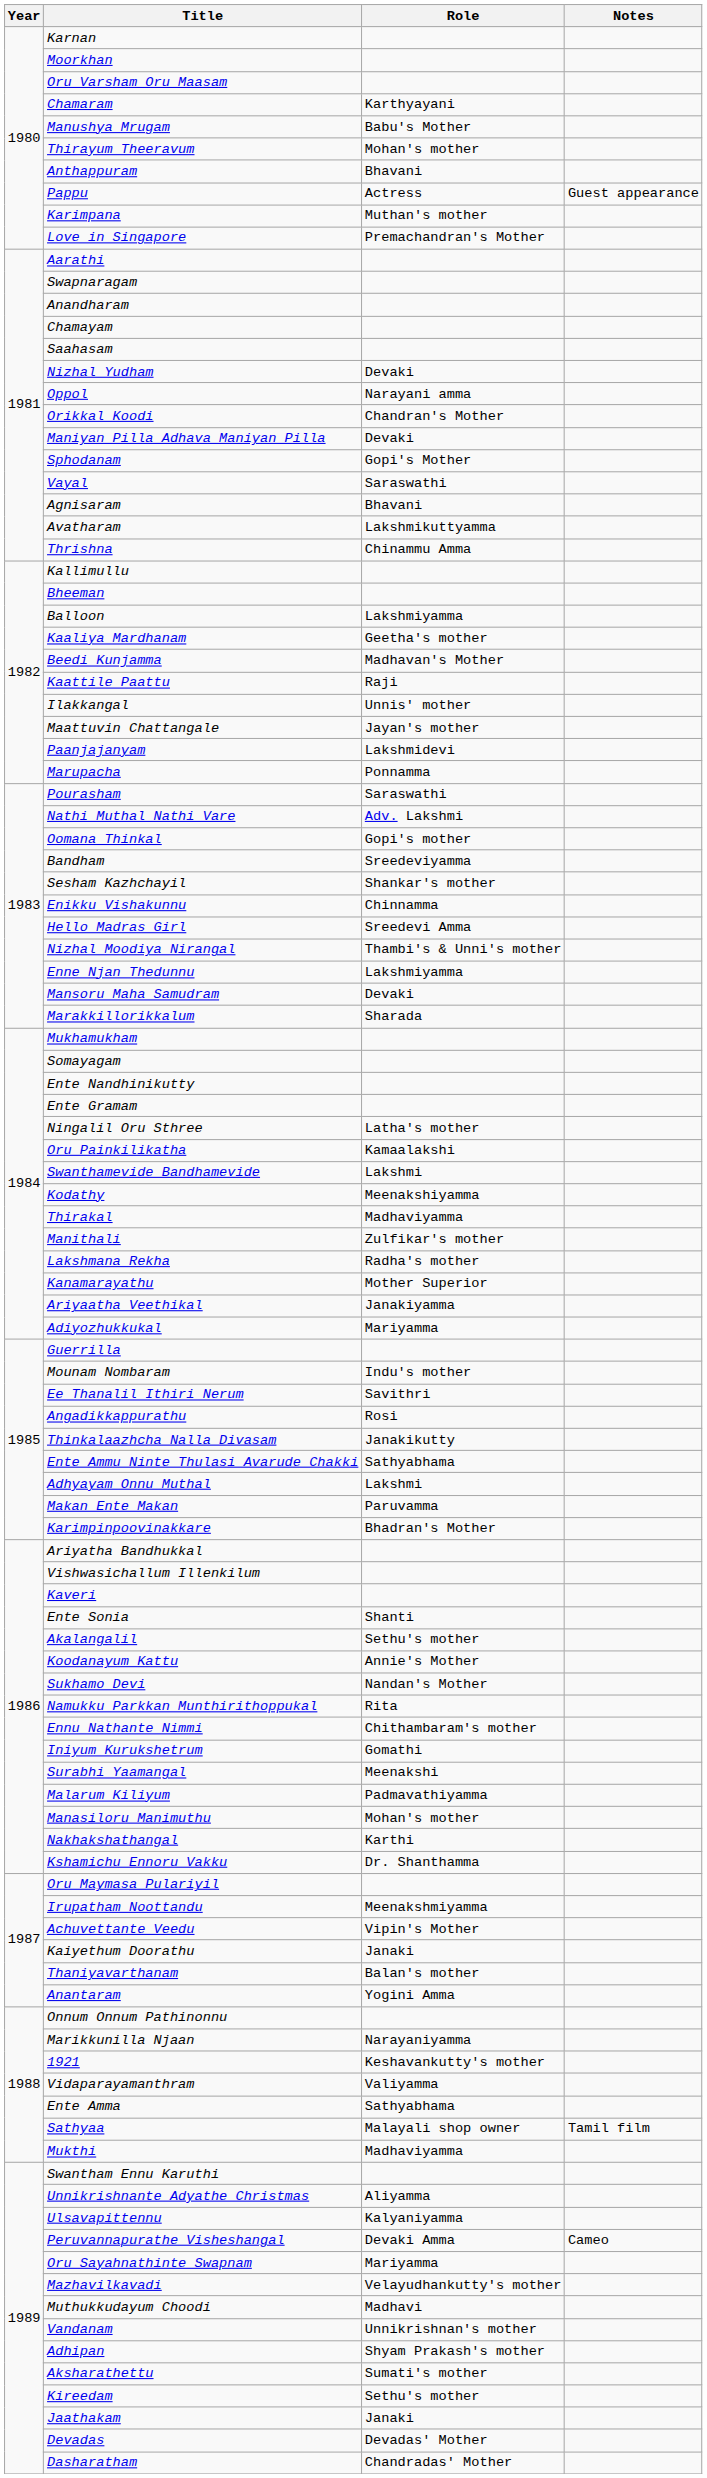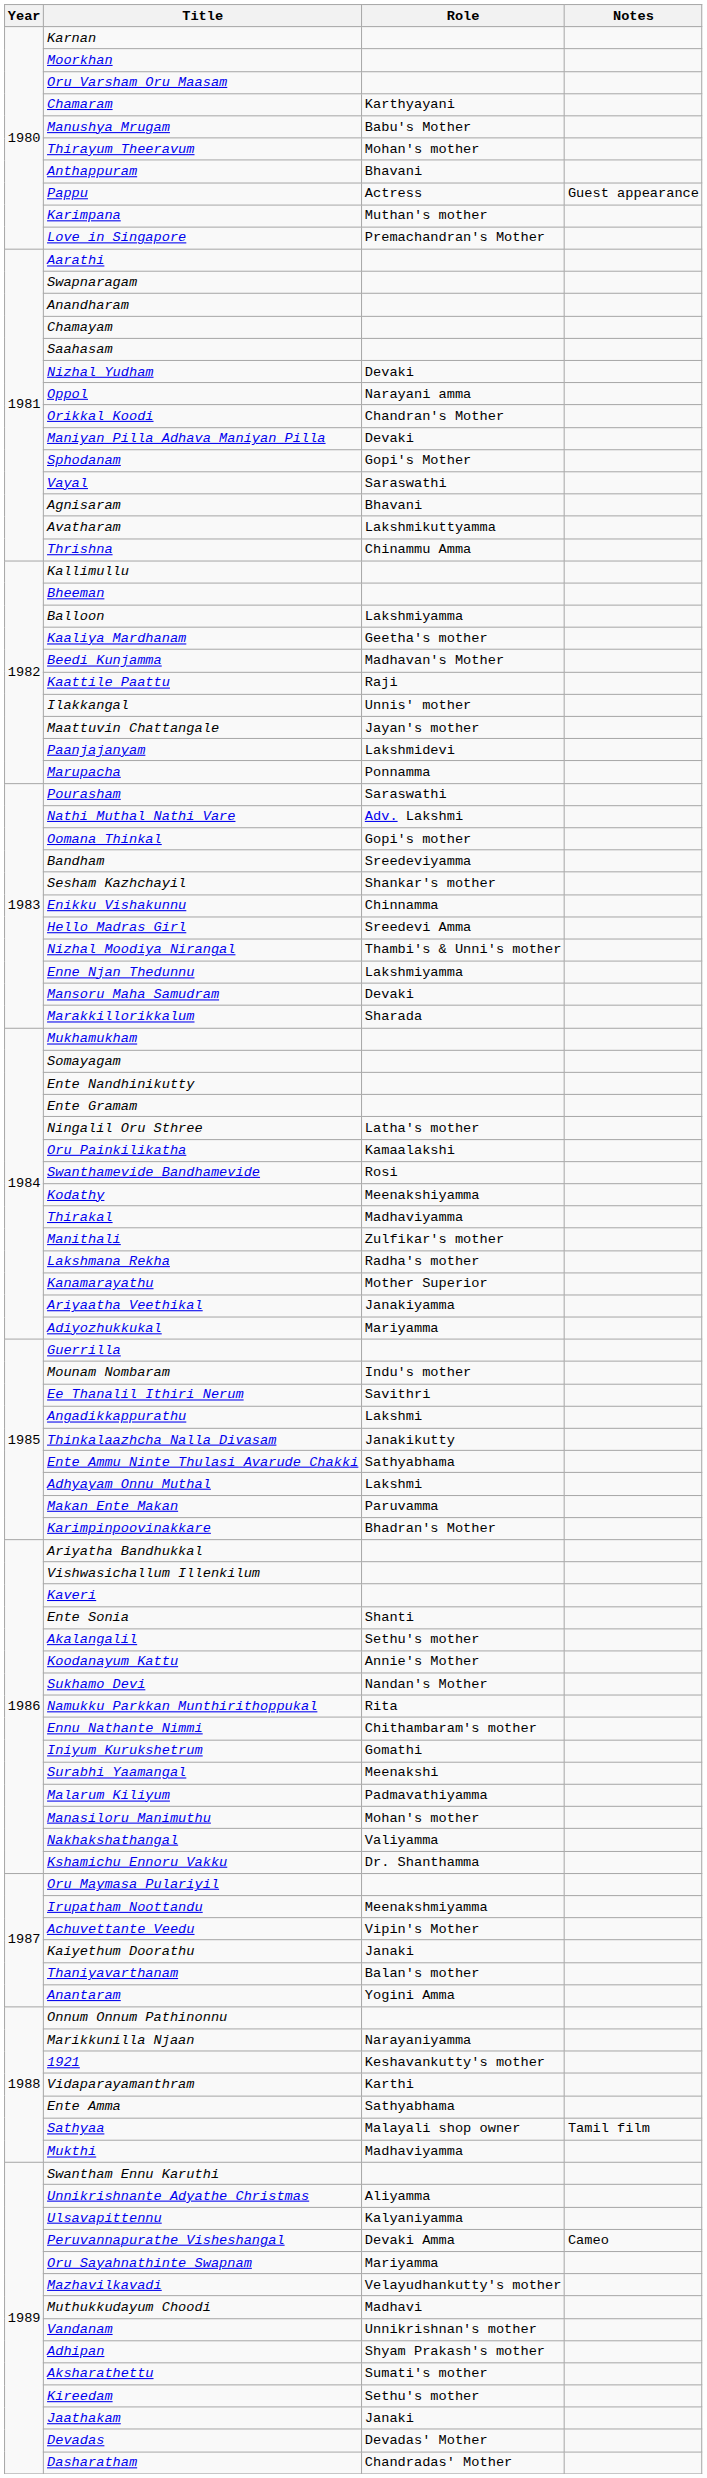Swanthamevide Bandhamevide | Role: Lakshmi -> Rosi
Angadikkappurathu | Role: Rosi -> Lakshmi
Nakhakshathangal | Role: Karthi -> Valiyamma
Vidaparayamanthram | Role: Valiyamma -> Karthi
